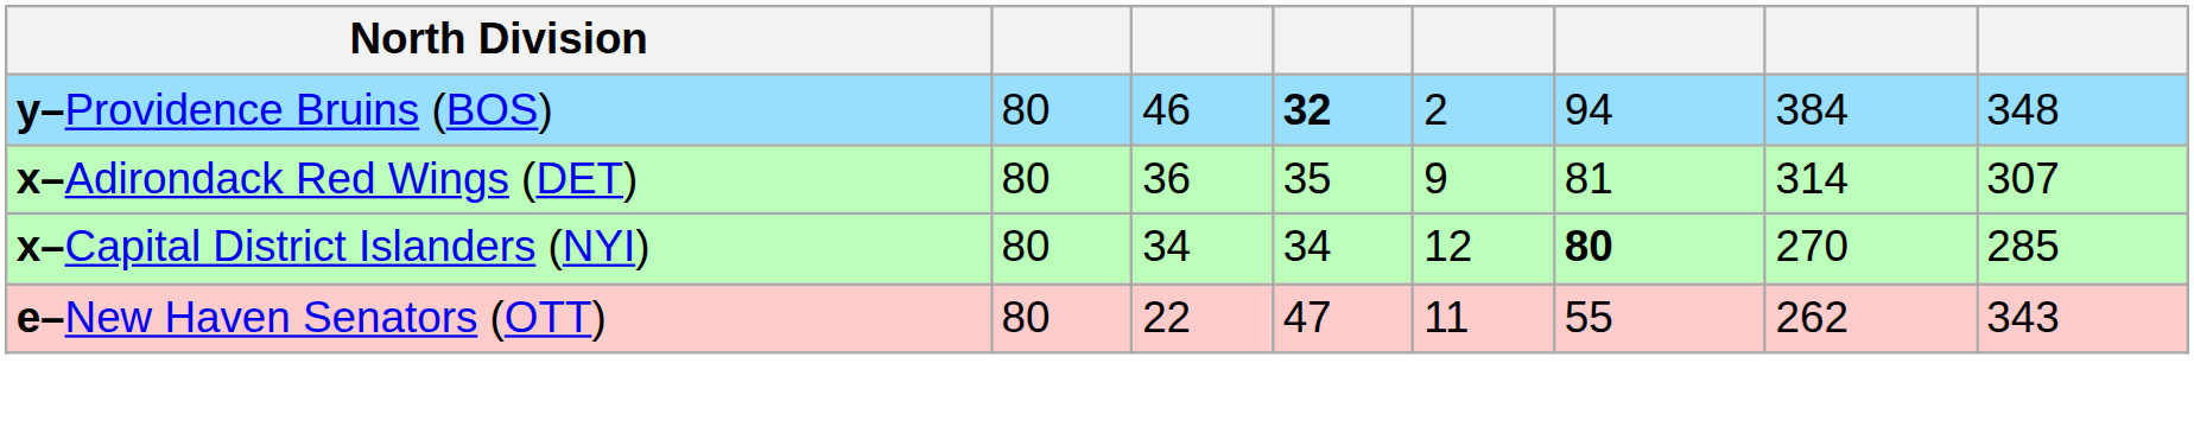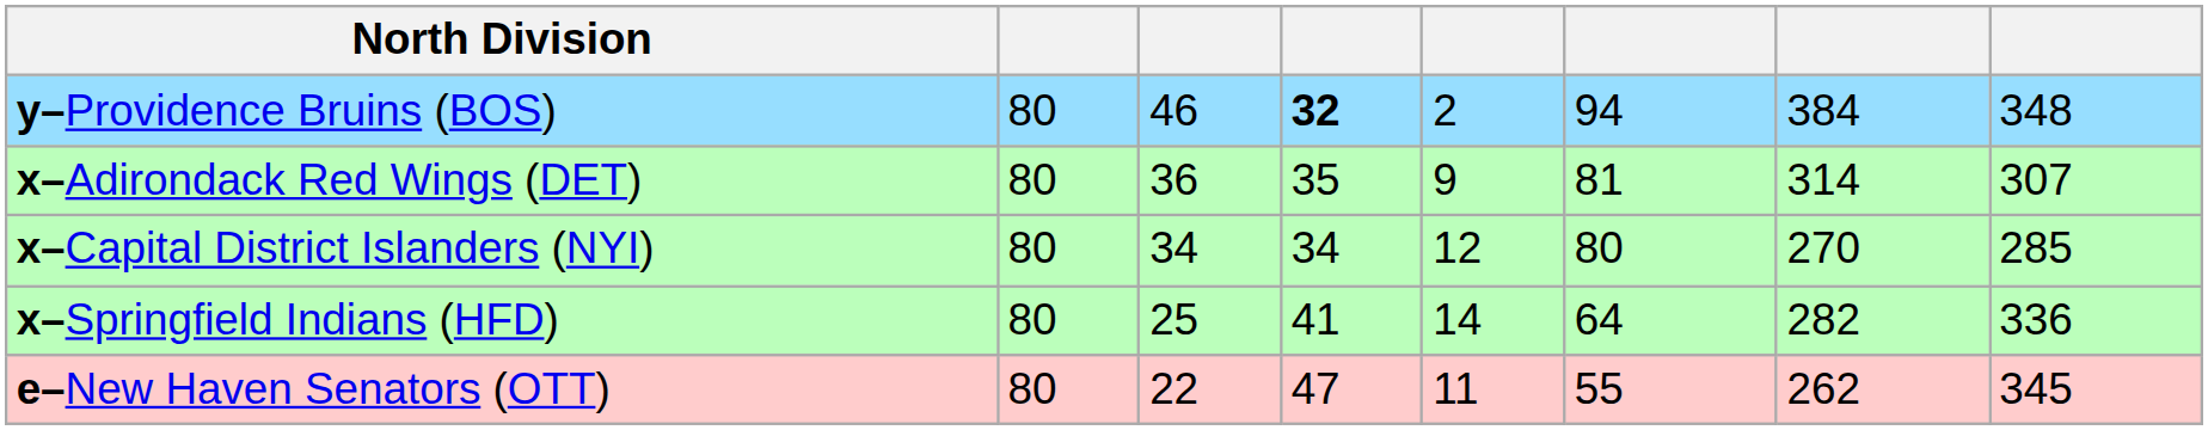x–Capital District Islanders (NYI) | column 6: bold -> normal
+ row: x–Springfield Indians (HFD) | 80 | 25 | 41 | 14 | 64 | 282 | 336
e–New Haven Senators (OTT) | column 8: 343 -> 345
